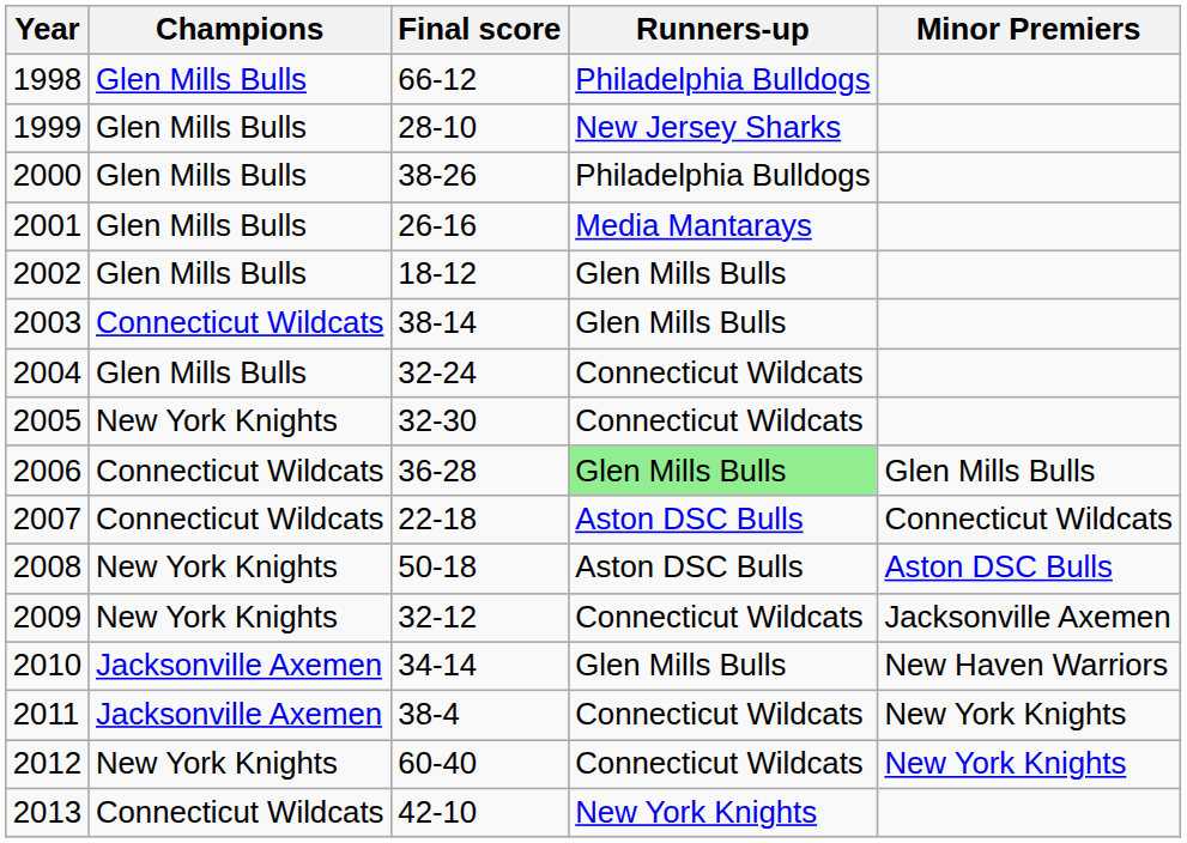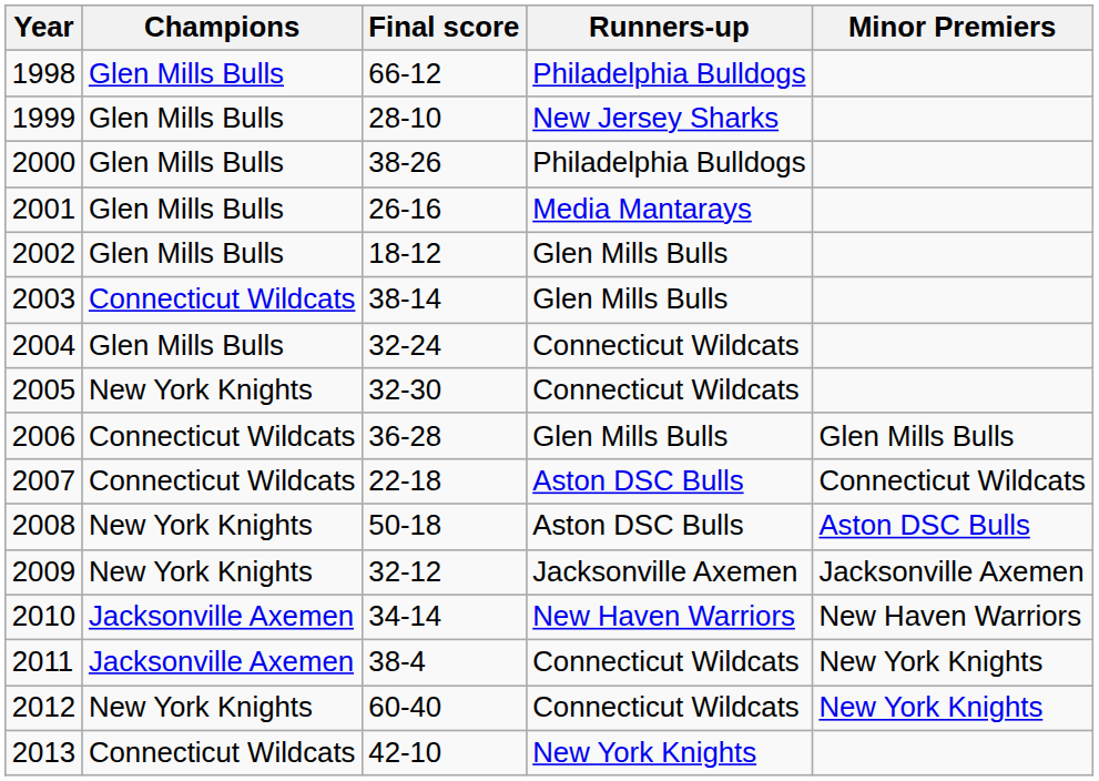2006 | Runners-up: lightgreen background -> no background
2009 | Runners-up: Connecticut Wildcats -> Jacksonville Axemen
2010 | Runners-up: Glen Mills Bulls -> New Haven Warriors
